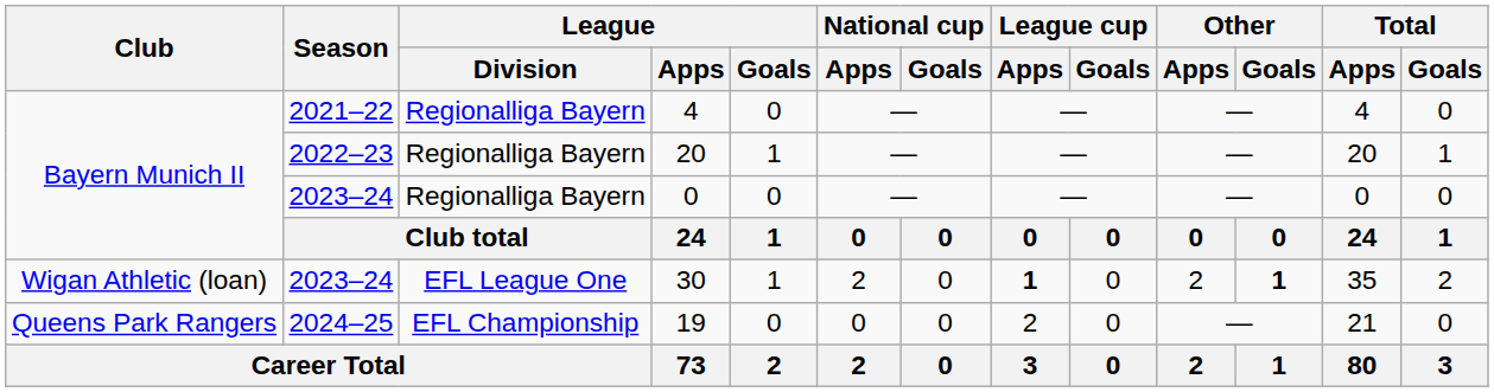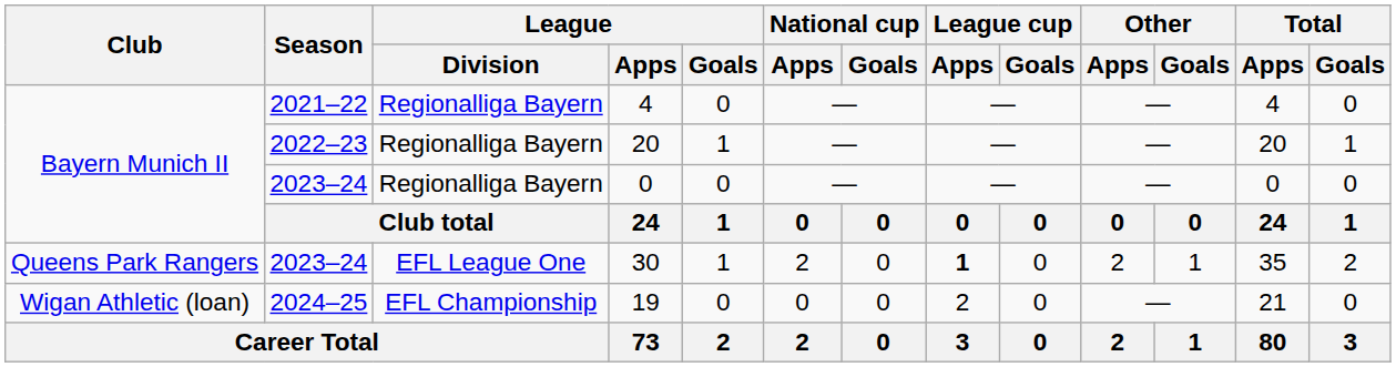30 | Club: Wigan Athletic (loan) -> Queens Park Rangers
30 | Other / Goals: bold -> normal
19 | Club: Queens Park Rangers -> Wigan Athletic (loan)
